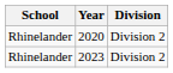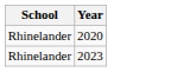- column: Division | Division 2 | Division 2
